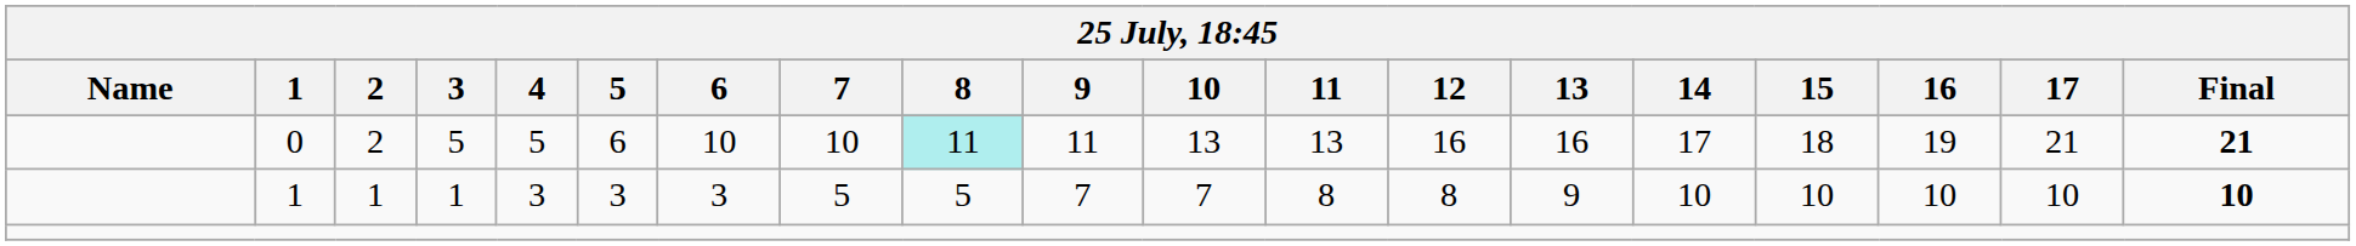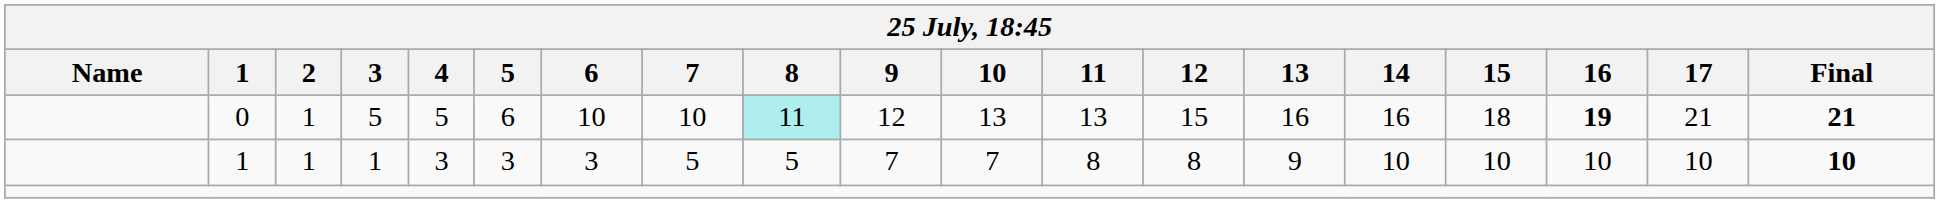0 | 2: 2 -> 1
0 | 9: 11 -> 12
0 | 12: 16 -> 15
0 | 14: 17 -> 16
0 | 16: normal -> bold
